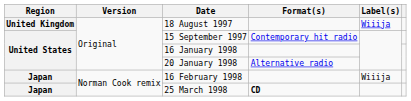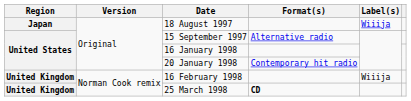18 August 1997 | Region: United Kingdom -> Japan
15 September 1997 | Format(s): Contemporary hit radio -> Alternative radio
20 January 1998 | Format(s): Alternative radio -> Contemporary hit radio
16 February 1998 | Region: Japan -> United Kingdom
25 March 1998 | Region: Japan -> United Kingdom
